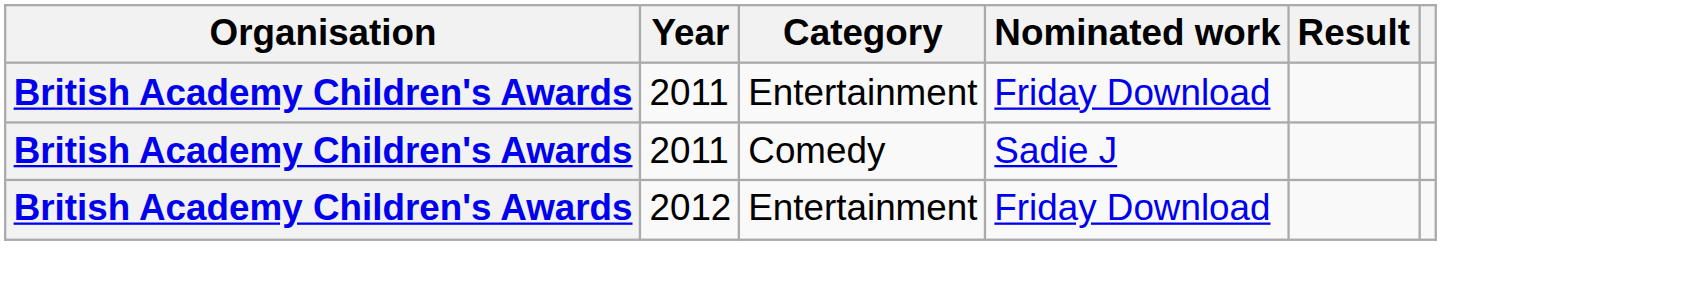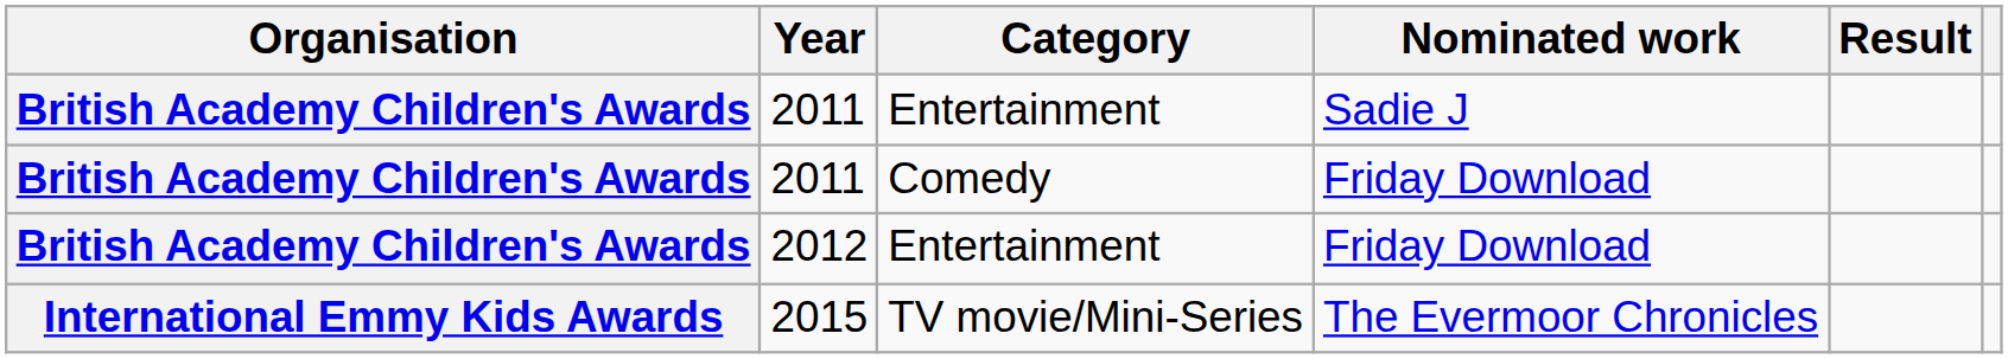2011 / Entertainment | Nominated work: Friday Download -> Sadie J
2011 / Comedy | Nominated work: Sadie J -> Friday Download
+ row: International Emmy Kids Awards | 2015 | TV movie/Mini-Series | The Evermoor Chronicles
